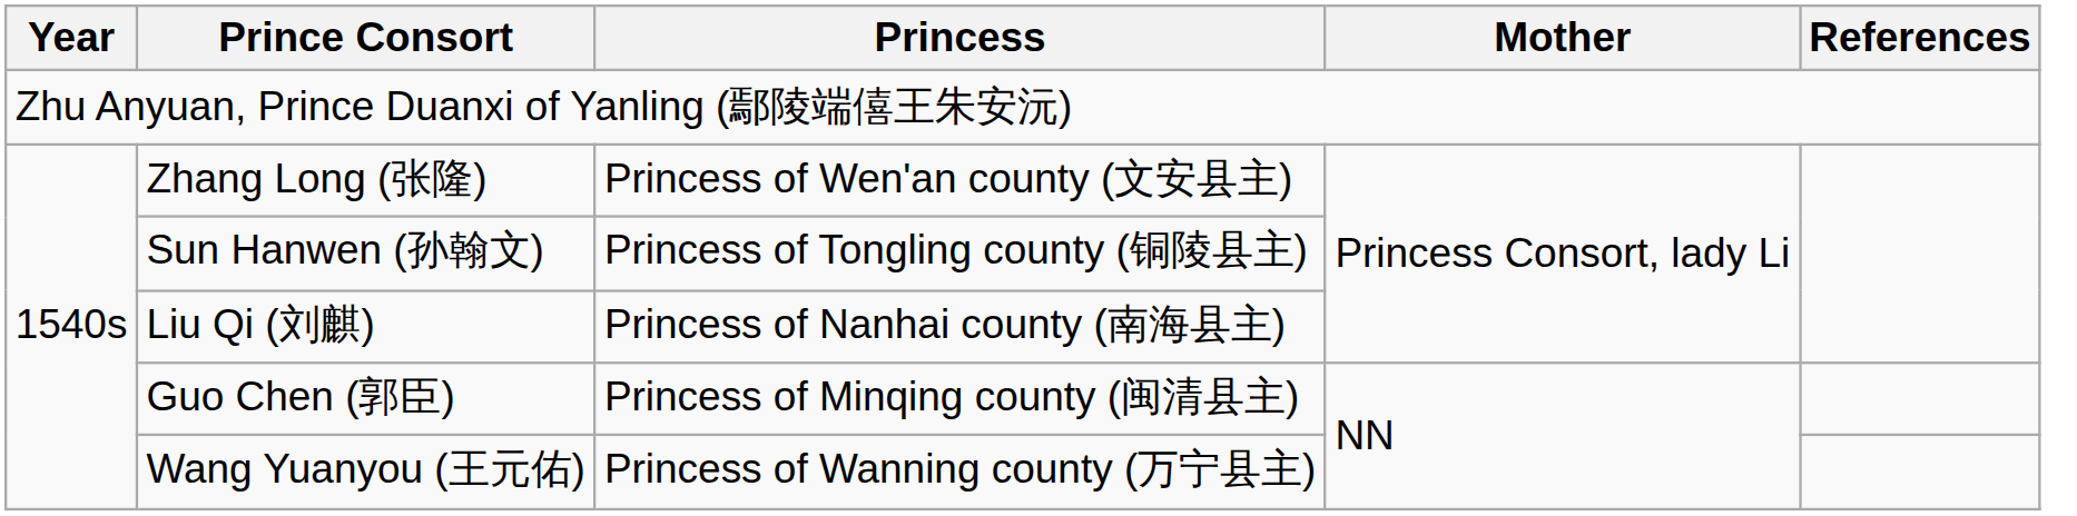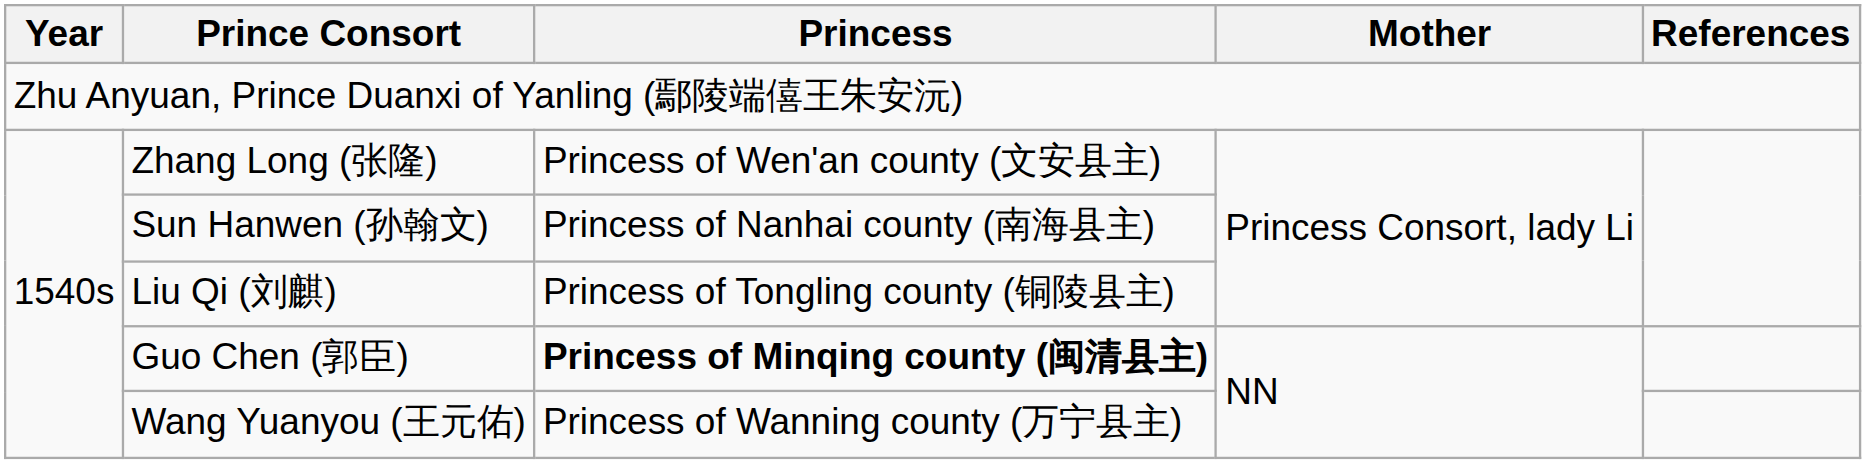Sun Hanwen (孙翰文) | Princess: Princess of Tongling county (铜陵县主) -> Princess of Nanhai county (南海县主)
Liu Qi (刘麒) | Princess: Princess of Nanhai county (南海县主) -> Princess of Tongling county (铜陵县主)
Guo Chen (郭臣) | Princess: normal -> bold
